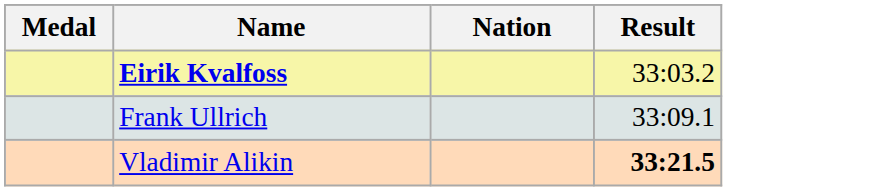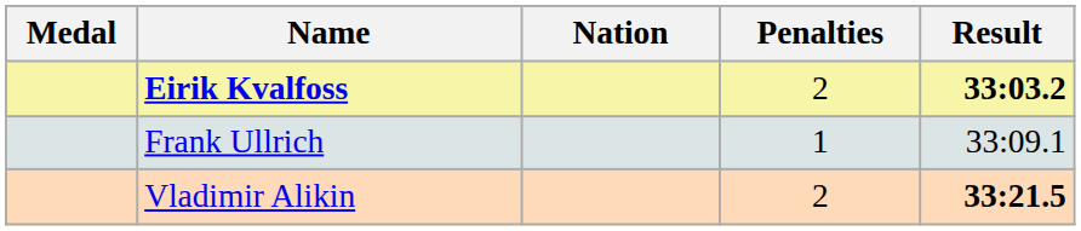+ column: Penalties | 2 | 1 | 2
Eirik Kvalfoss | Result: normal -> bold
